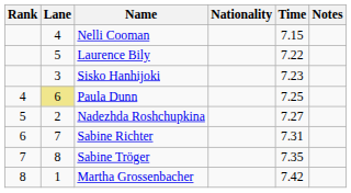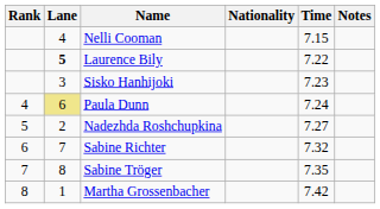Laurence Bily | Lane: normal -> bold
Paula Dunn | Time: 7.25 -> 7.24
Sabine Richter | Time: 7.31 -> 7.32
